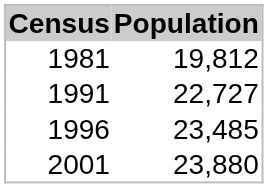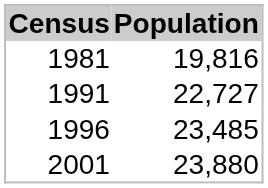1981 | Population: 19,812 -> 19,816
